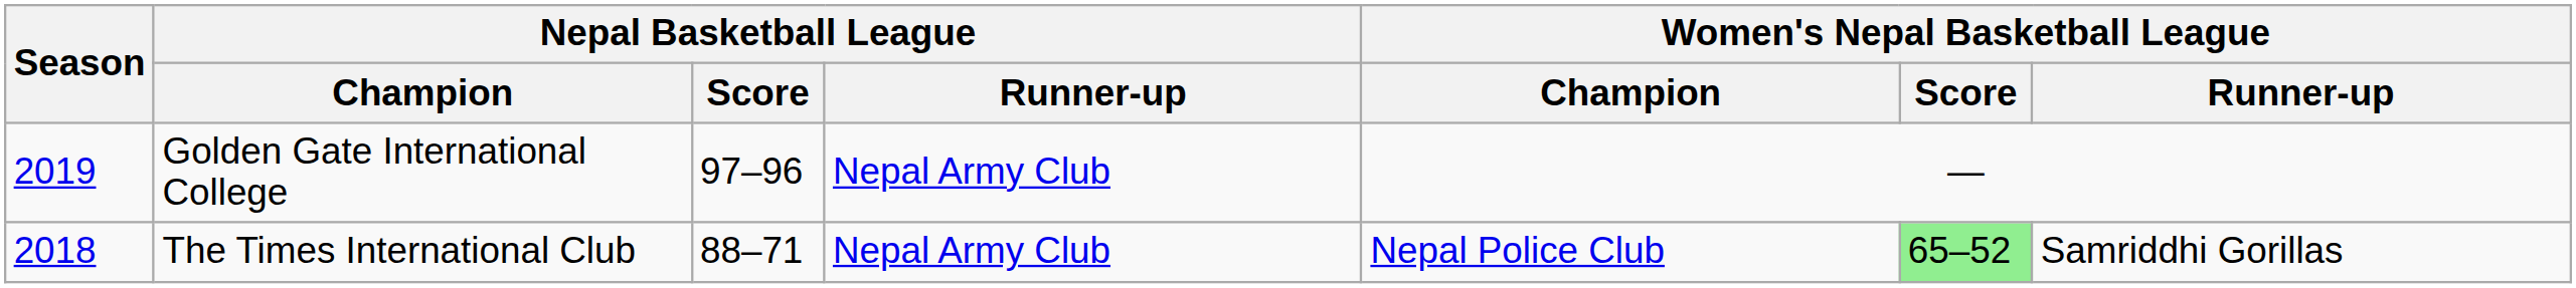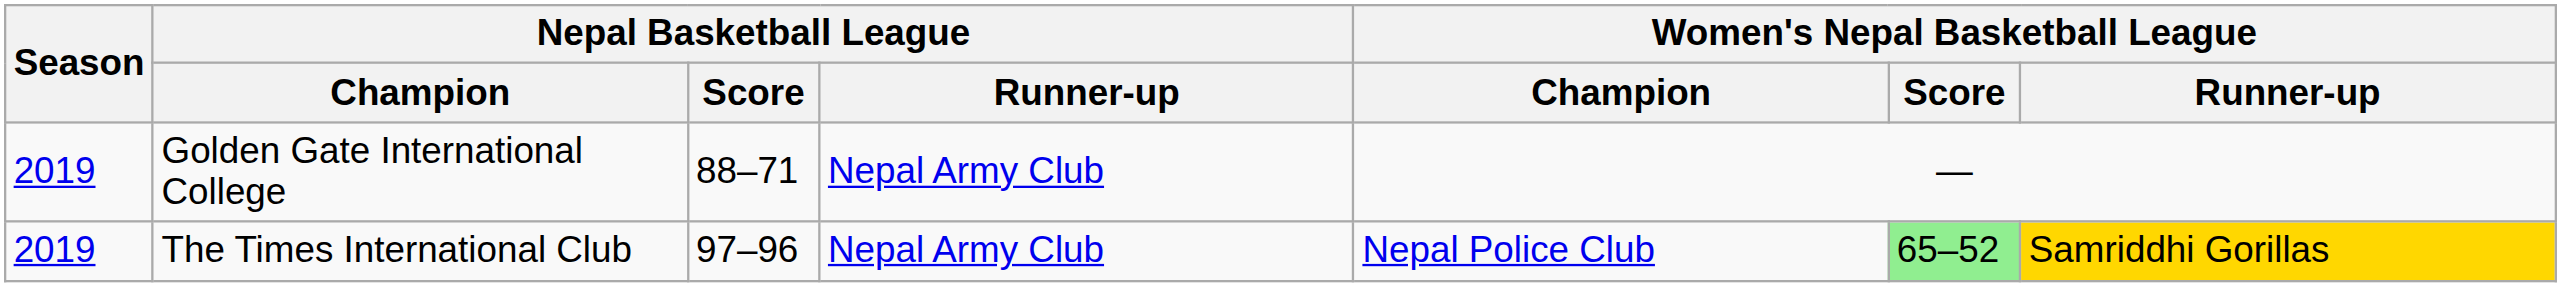Golden Gate International College | Nepal Basketball League / Score: 97–96 -> 88–71
The Times International Club | Season: 2018 -> 2019
The Times International Club | Nepal Basketball League / Score: 88–71 -> 97–96
The Times International Club | Women's Nepal Basketball League / Runner-up: no background -> gold background
